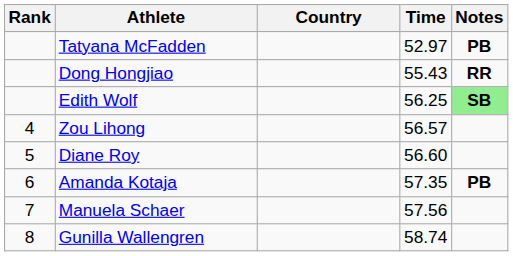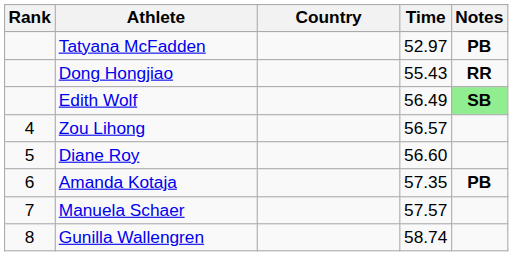Edith Wolf | Time: 56.25 -> 56.49
Manuela Schaer | Time: 57.56 -> 57.57
